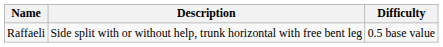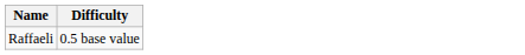- column: Description | Side split with or without help, trunk horizontal with free bent leg
